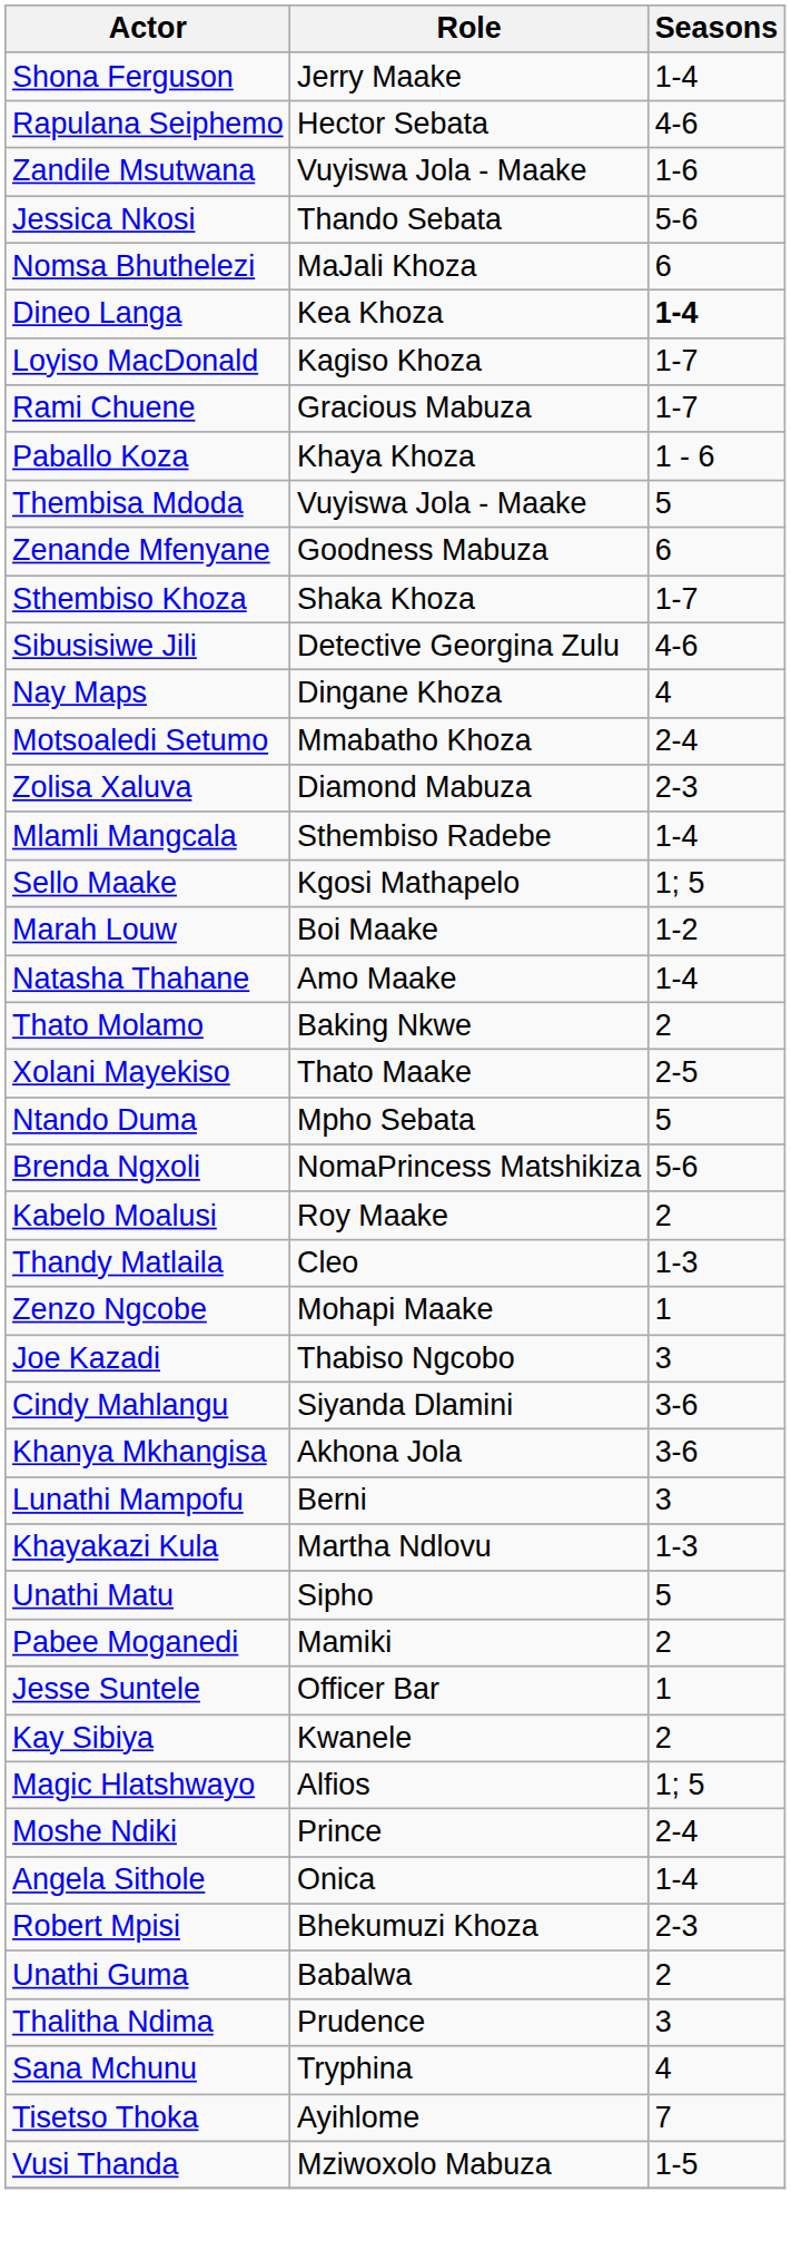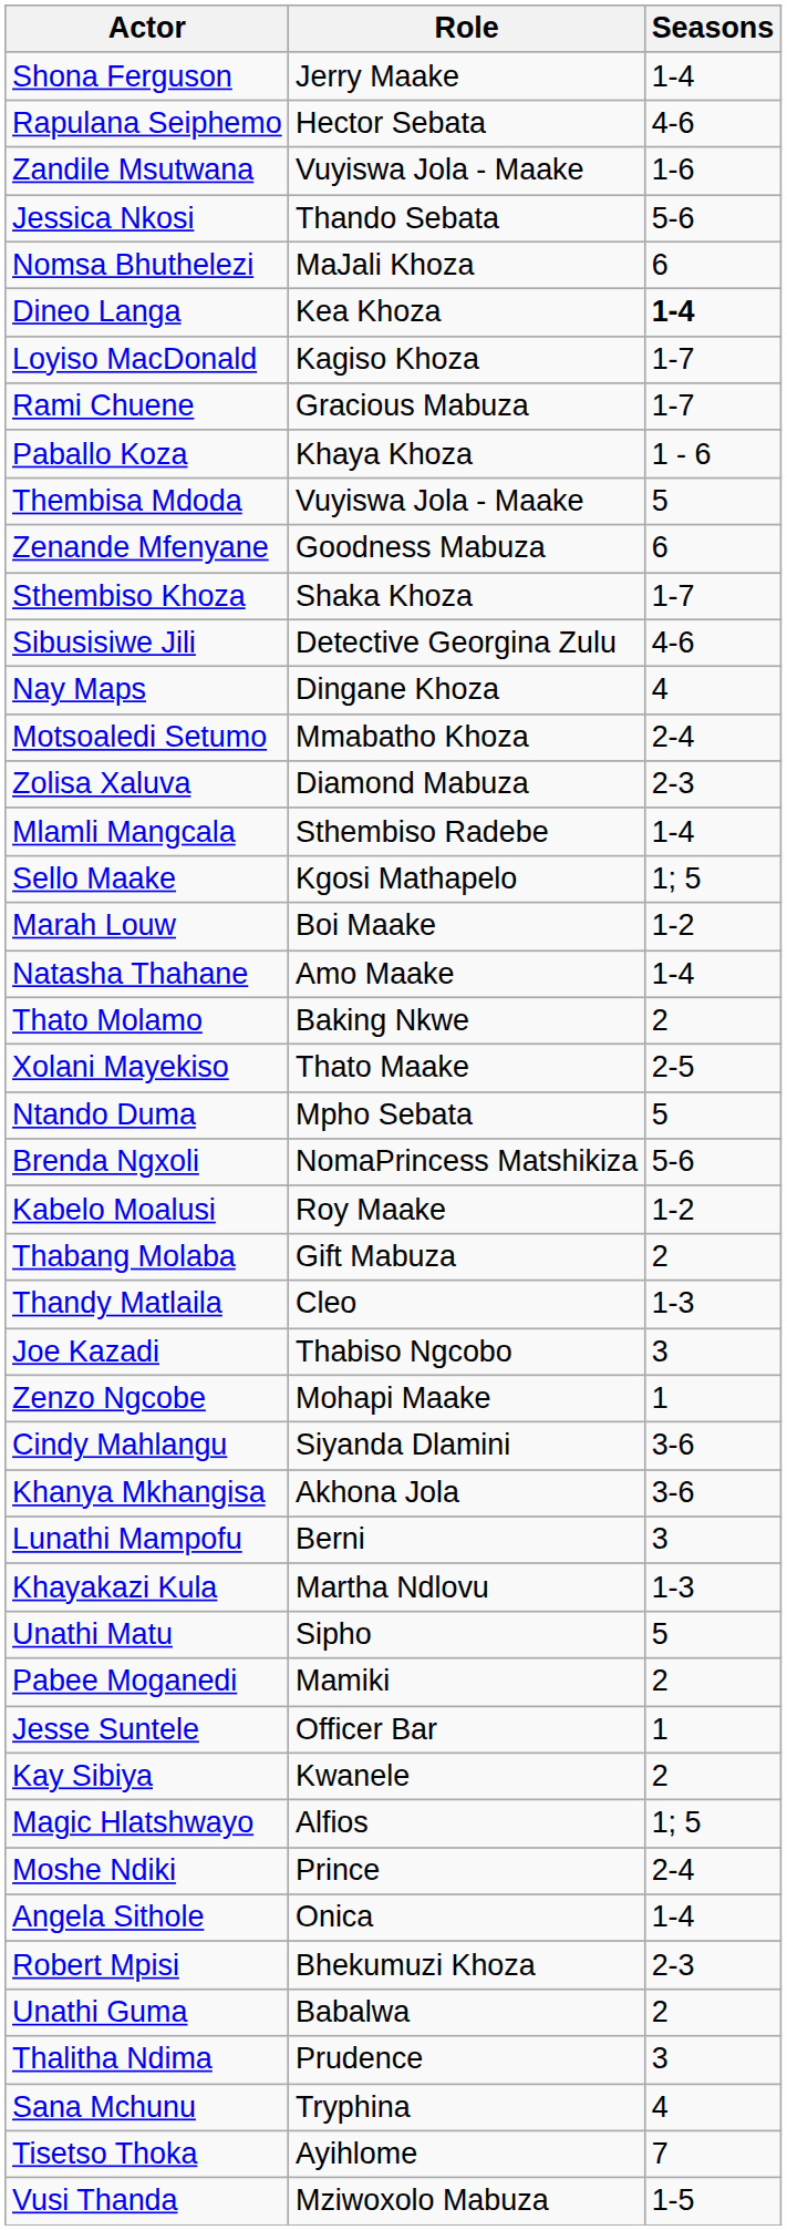Kabelo Moalusi | Seasons: 2 -> 1-2
+ row: Thabang Molaba | Gift Mabuza | 2
rows swapped: Zenzo Ngcobe <-> Joe Kazadi
